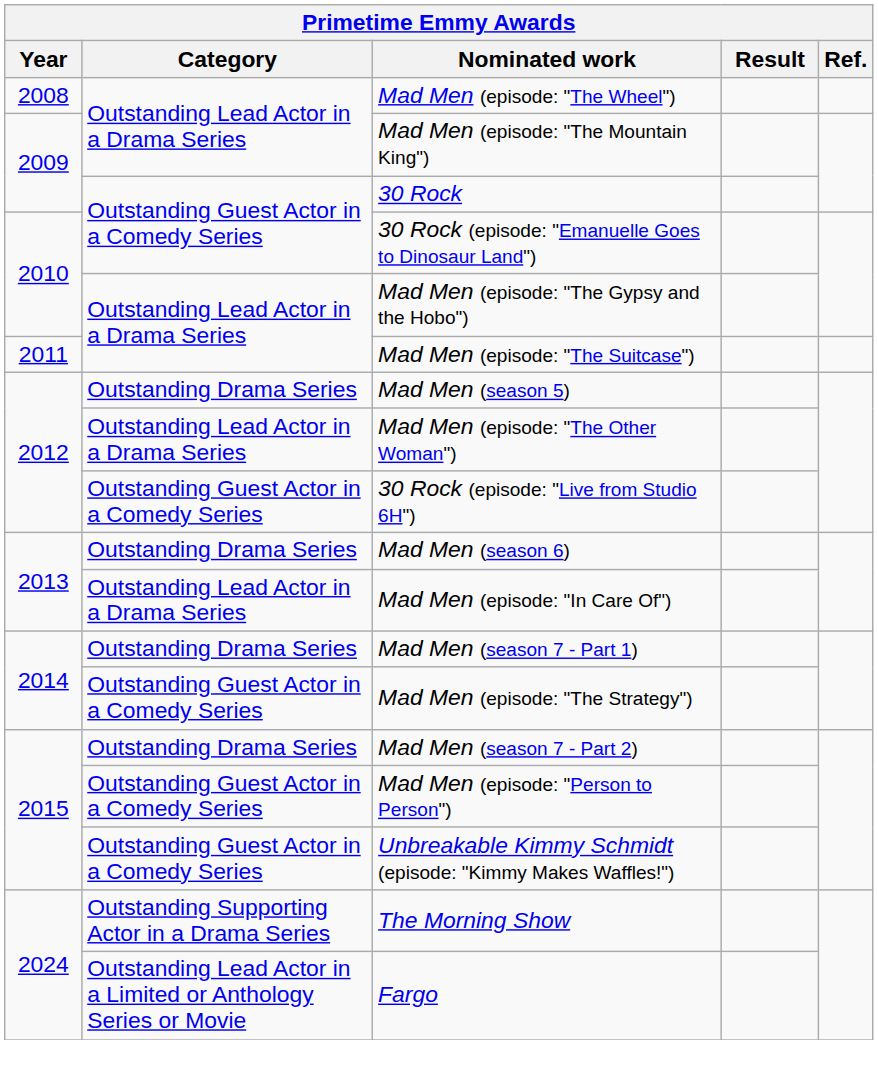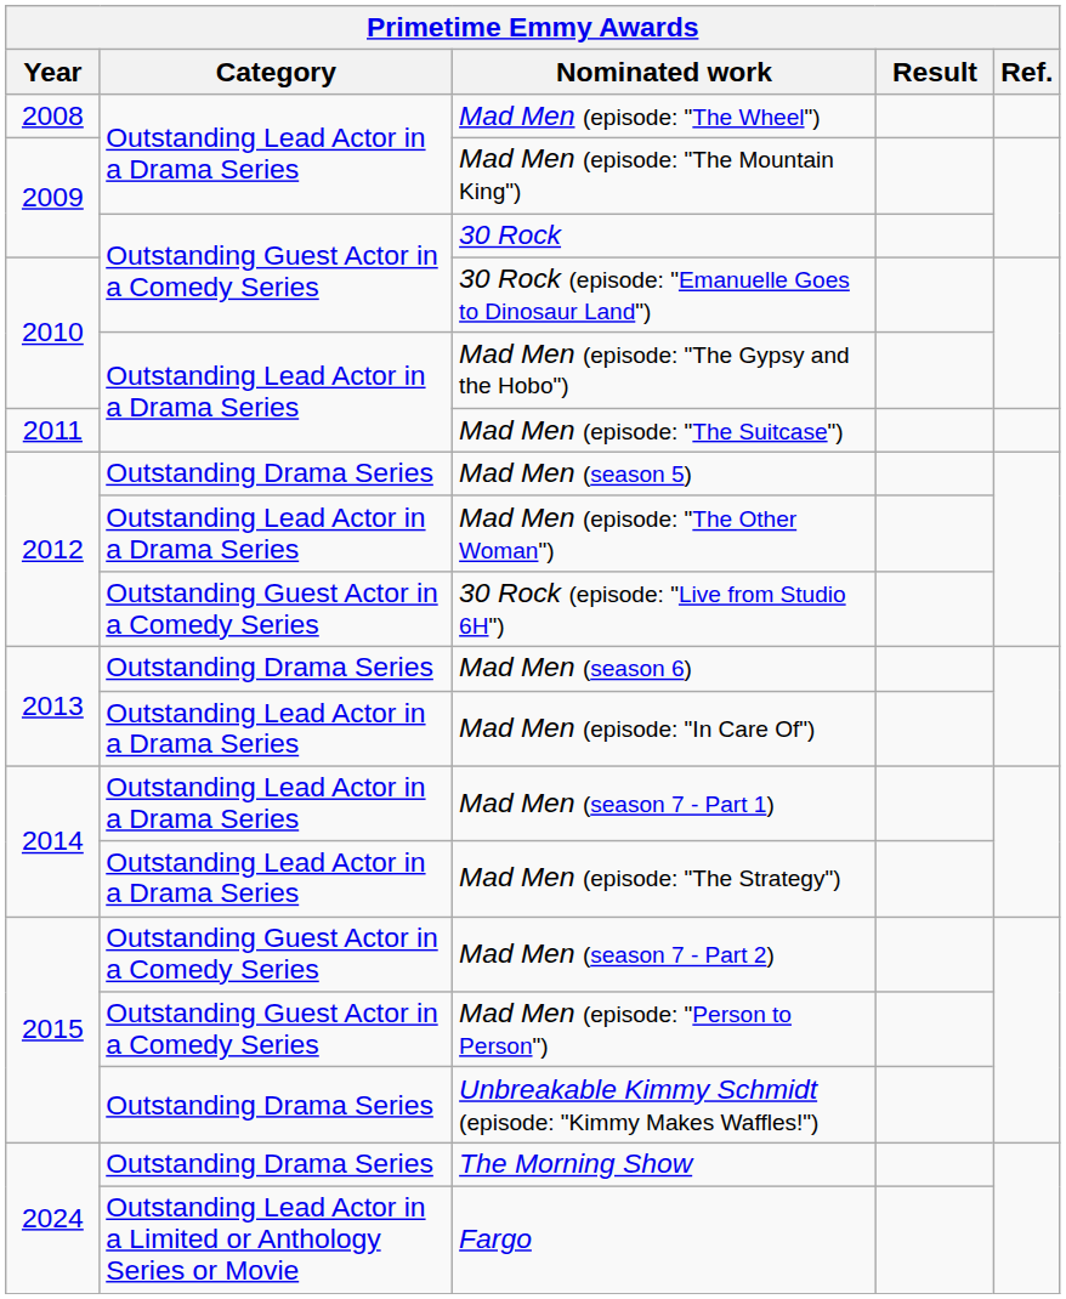Mad Men (season 7 - Part 1) | Category: Outstanding Drama Series -> Outstanding Lead Actor in a Drama Series
Mad Men (episode: "The Strategy") | Category: Outstanding Guest Actor in a Comedy Series -> Outstanding Lead Actor in a Drama Series
Mad Men (season 7 - Part 2) | Category: Outstanding Drama Series -> Outstanding Guest Actor in a Comedy Series
Unbreakable Kimmy Schmidt (episode: "Kimmy Makes Waffles!") | Category: Outstanding Guest Actor in a Comedy Series -> Outstanding Drama Series
The Morning Show | Category: Outstanding Supporting Actor in a Drama Series -> Outstanding Drama Series
